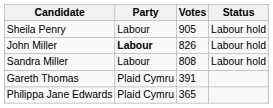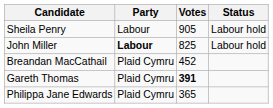John Miller | Votes: 826 -> 825
- row: Sandra Miller | Labour | 808 | Labour hold
+ row: Breandan MacCathail | Plaid Cymru | 452
Gareth Thomas | Votes: normal -> bold
